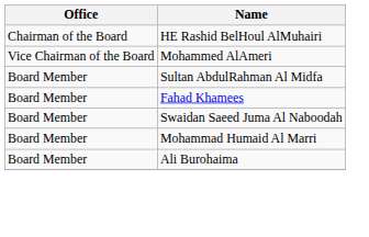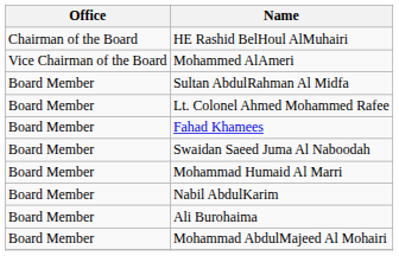+ row: Board Member | Lt. Colonel Ahmed Mohammed Rafee
+ row: Board Member | Nabil AbdulKarim
+ row: Board Member | Mohammad AbdulMajeed Al Mohairi
